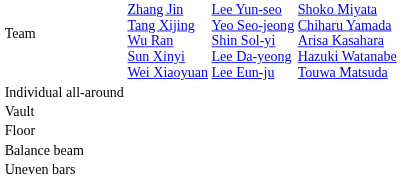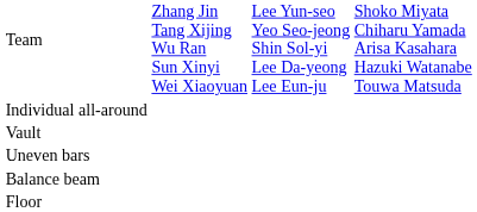rows swapped: Uneven bars <-> Floor
